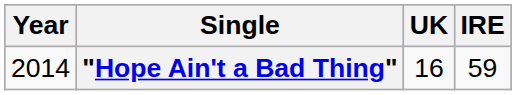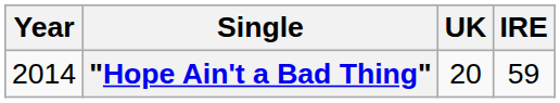"Hope Ain't a Bad Thing" | UK: 16 -> 20
